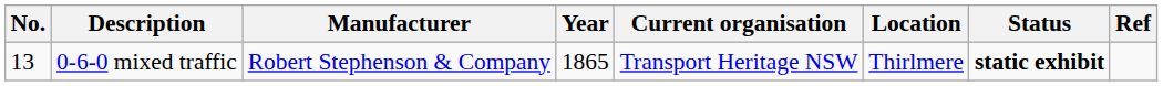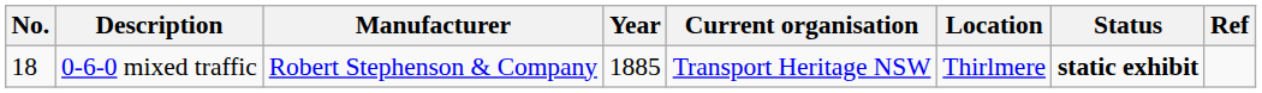0-6-0 mixed traffic | No.: 13 -> 18
0-6-0 mixed traffic | Year: 1865 -> 1885
